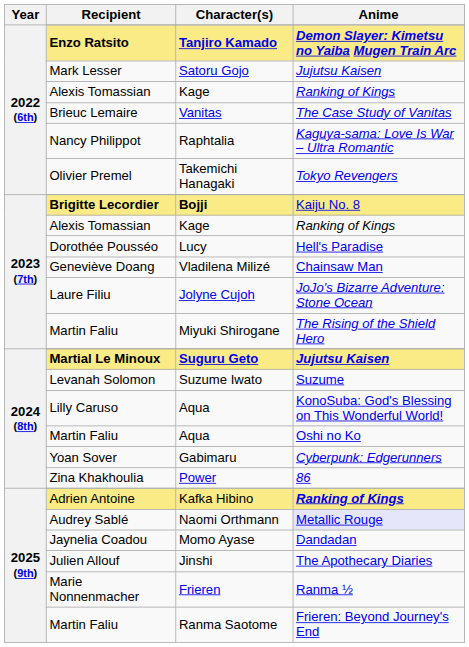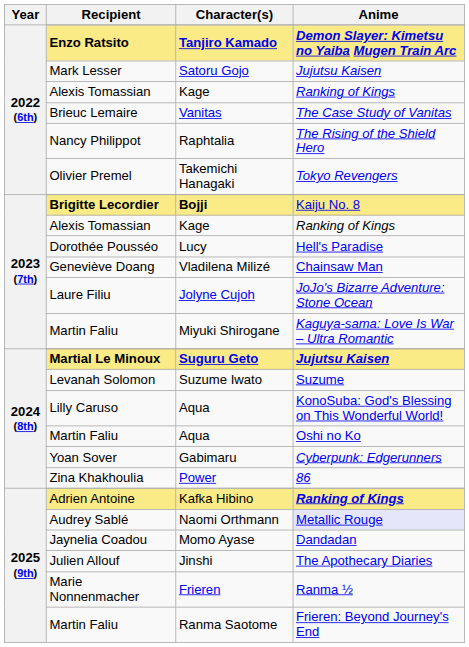Raphtalia | Anime: Kaguya-sama: Love Is War – Ultra Romantic -> The Rising of the Shield Hero
Miyuki Shirogane | Anime: The Rising of the Shield Hero -> Kaguya-sama: Love Is War – Ultra Romantic
